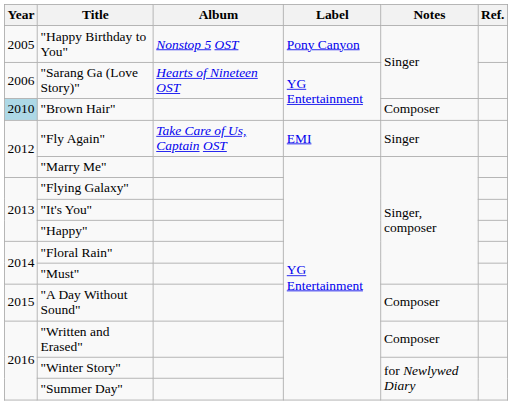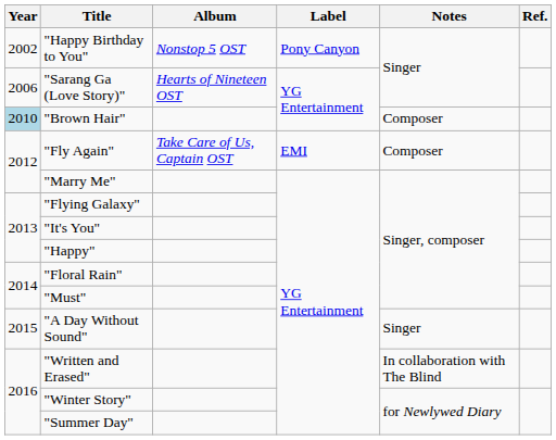"Happy Birthday to You" | Year: 2005 -> 2002
"Fly Again" | Notes: Singer -> Composer
"A Day Without Sound" | Notes: Composer -> Singer
"Written and Erased" | Notes: Composer -> In collaboration with The Blind
